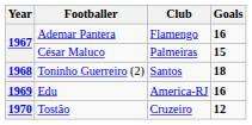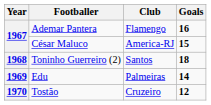César Maluco | Club: Palmeiras -> America-RJ
Edu | Club: America-RJ -> Palmeiras
Edu | Goals: 16 -> 14
